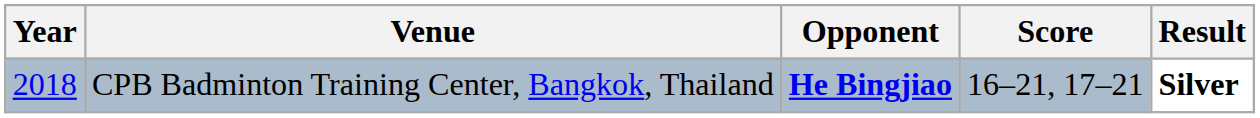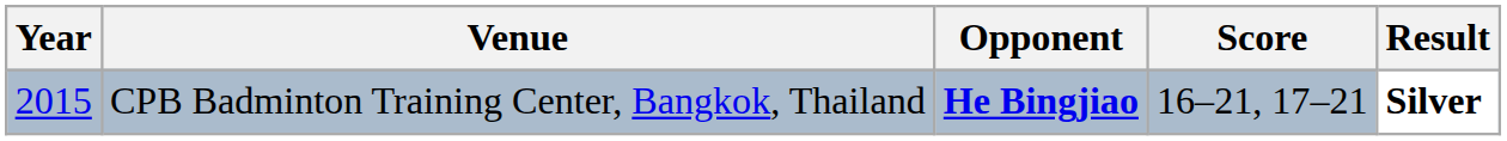CPB Badminton Training Center, Bangkok, Thailand | Year: 2018 -> 2015
